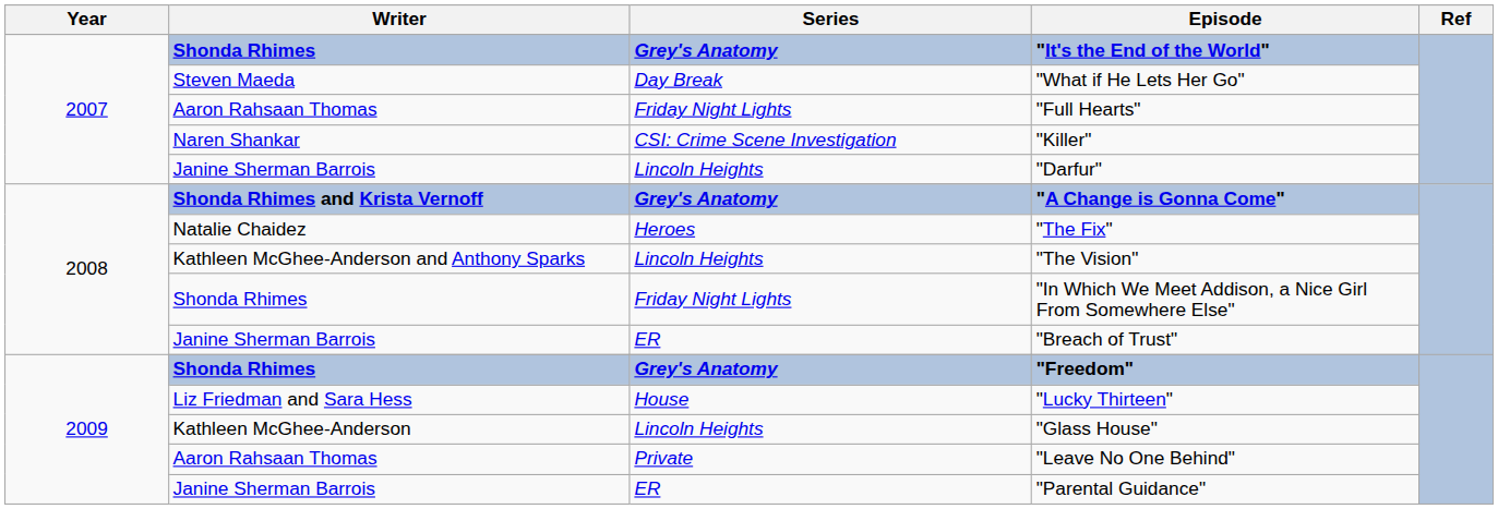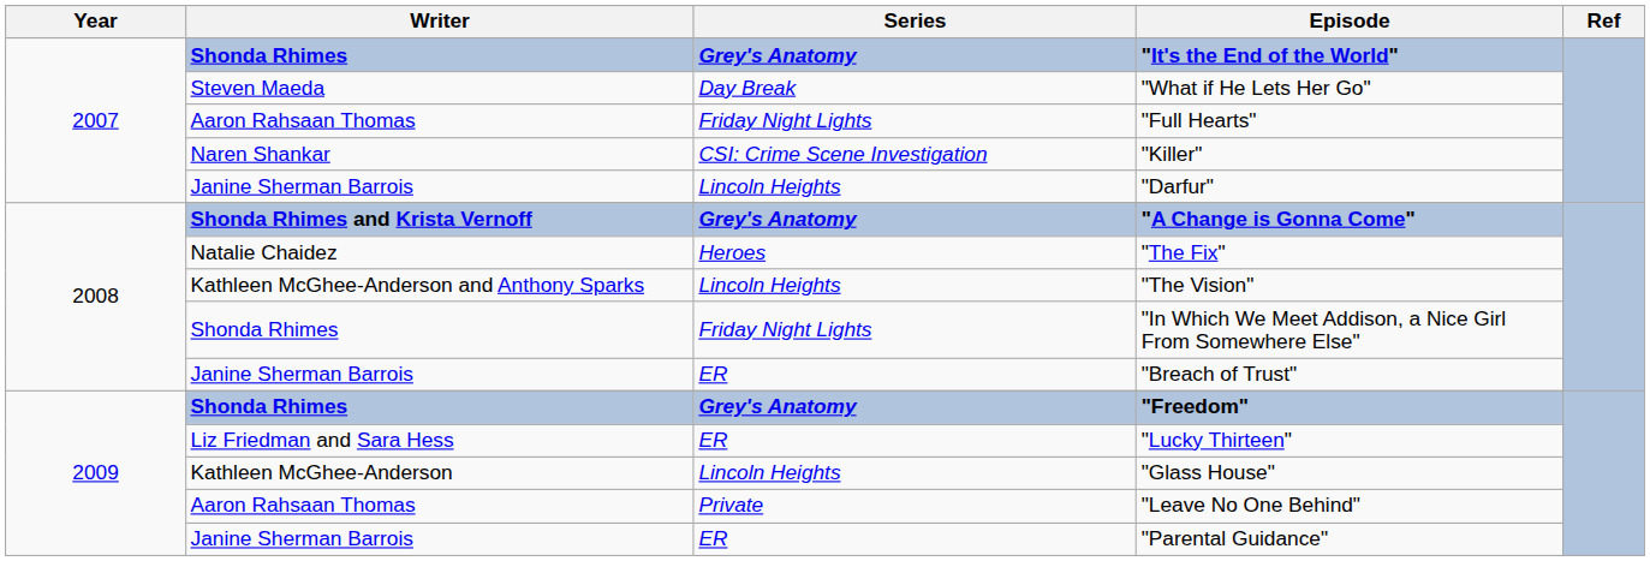"Lucky Thirteen" | Series: House -> ER
